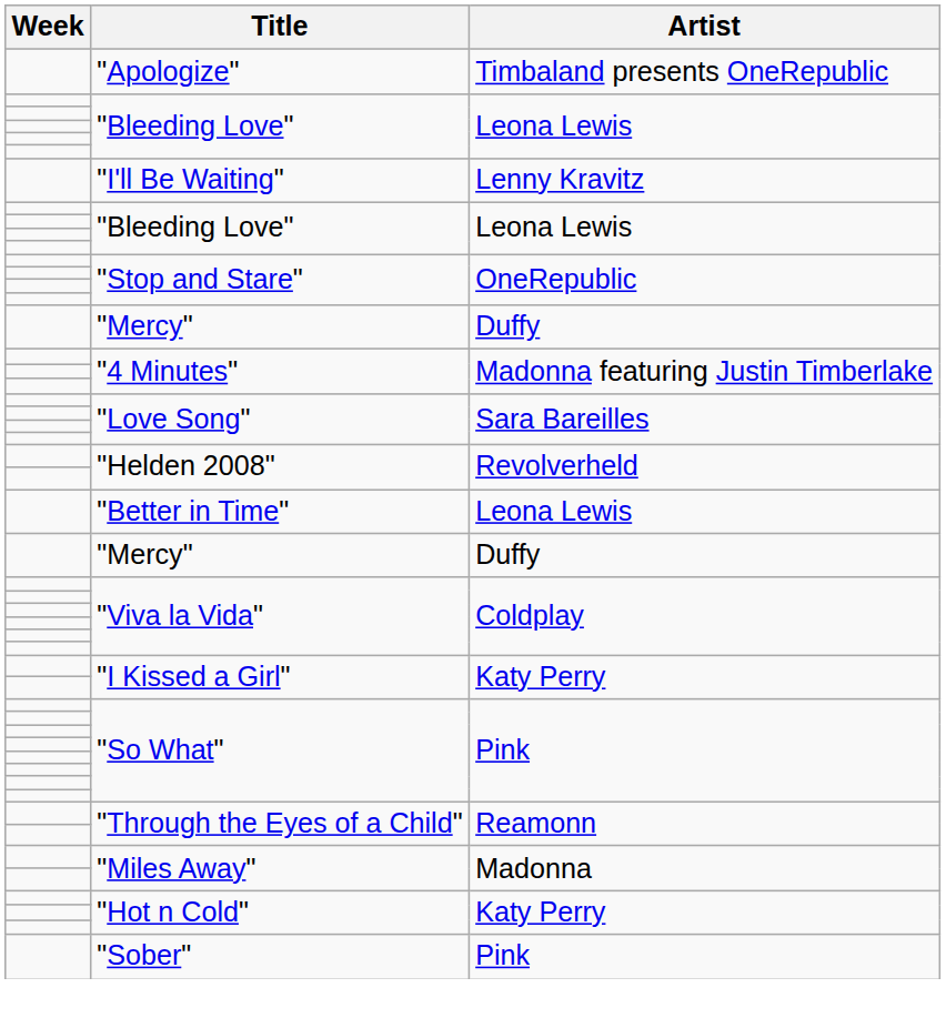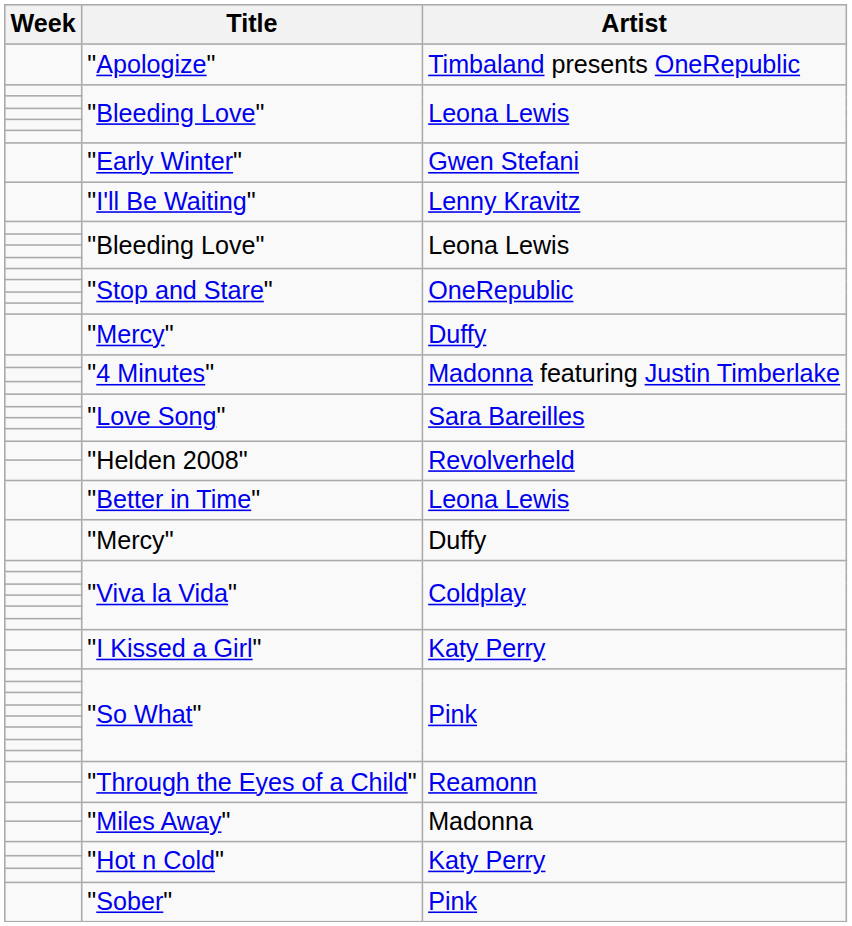+ row: "Early Winter" | Gwen Stefani
